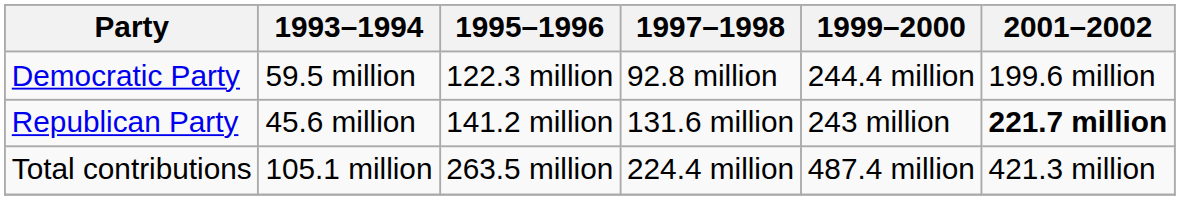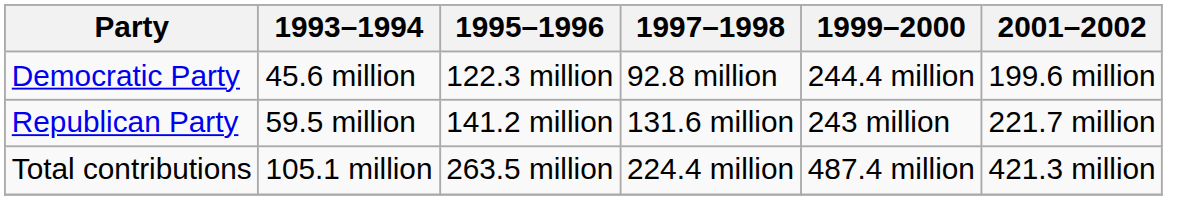Democratic Party | 1993–1994: 59.5 million -> 45.6 million
Republican Party | 1993–1994: 45.6 million -> 59.5 million
Republican Party | 2001–2002: bold -> normal
